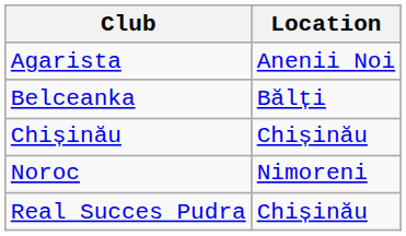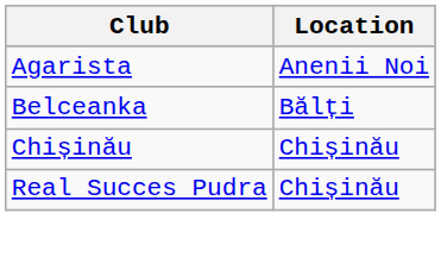- row: Noroc | Nimoreni
